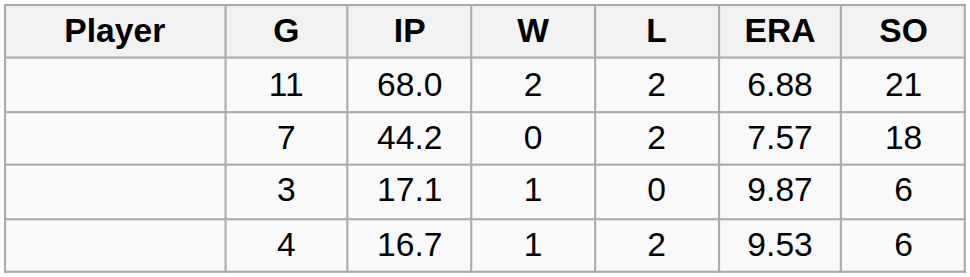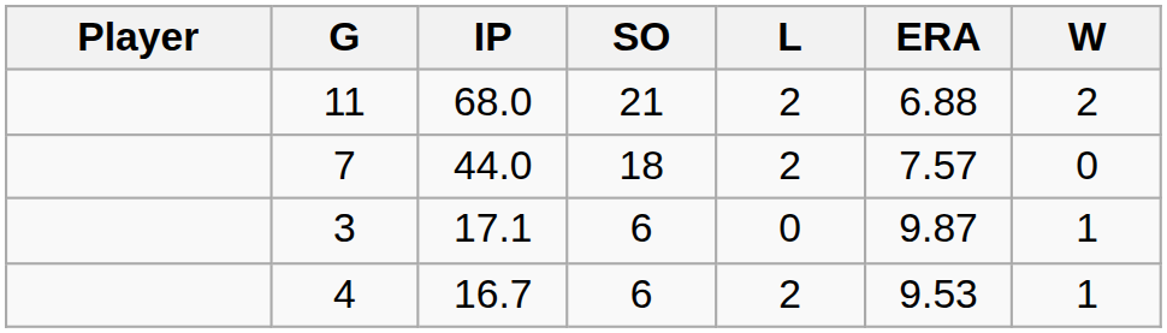columns swapped: W <-> SO
7 | IP: 44.2 -> 44.0
